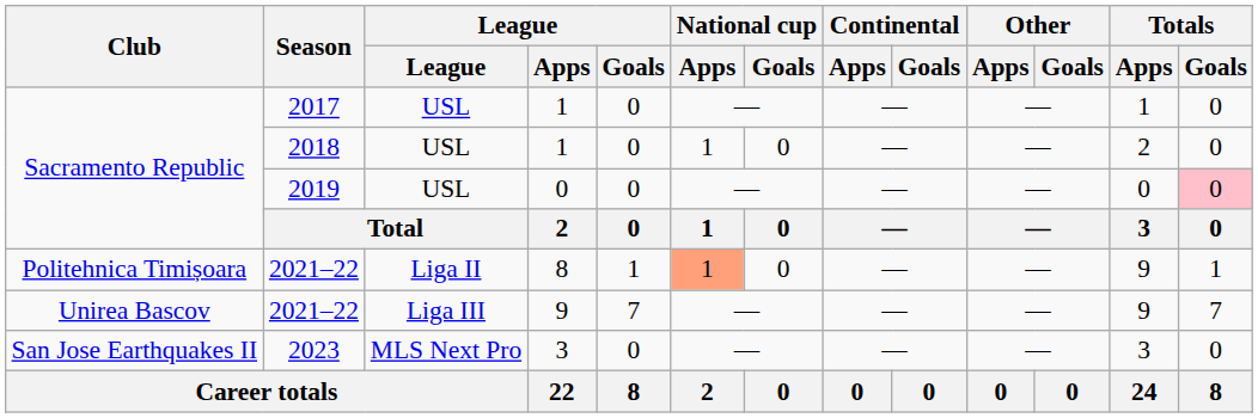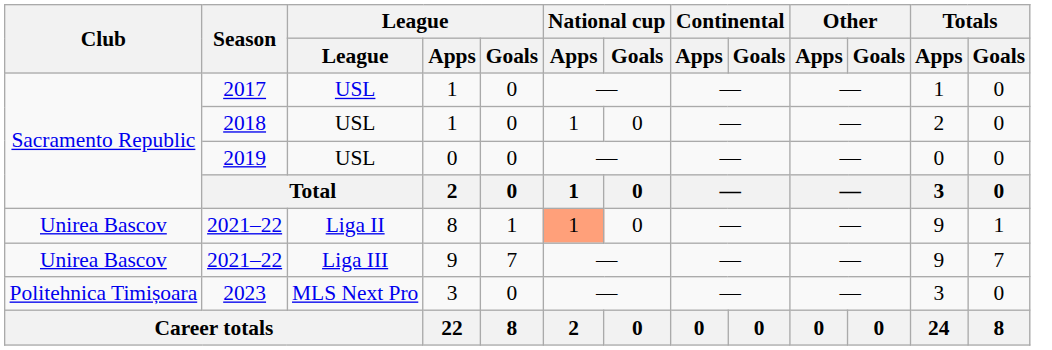2019 | Totals / Goals: pink background -> no background
2021–22 / 8 | Club: Politehnica Timișoara -> Unirea Bascov
2023 | Club: San Jose Earthquakes II -> Politehnica Timișoara
